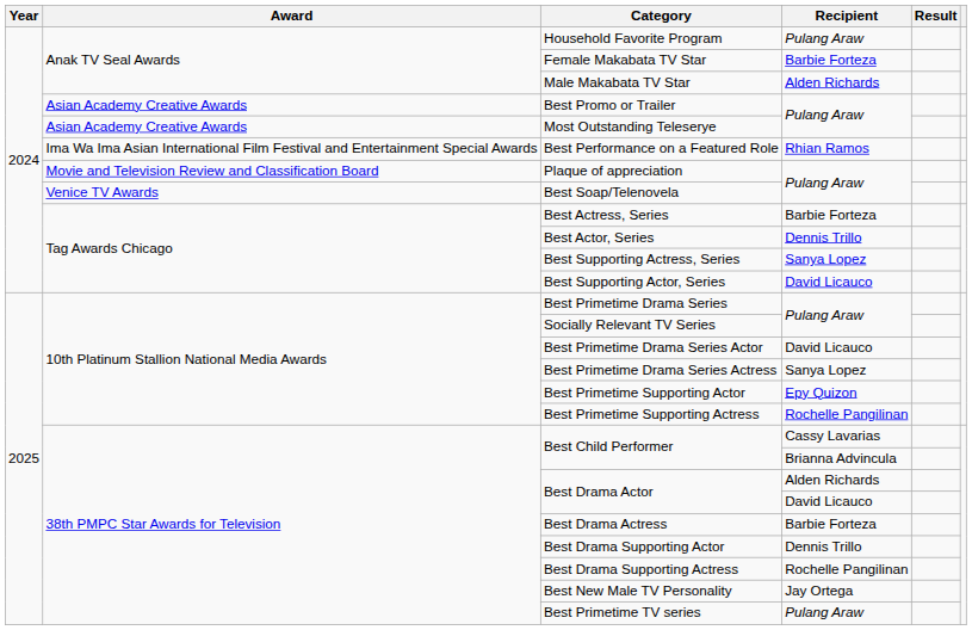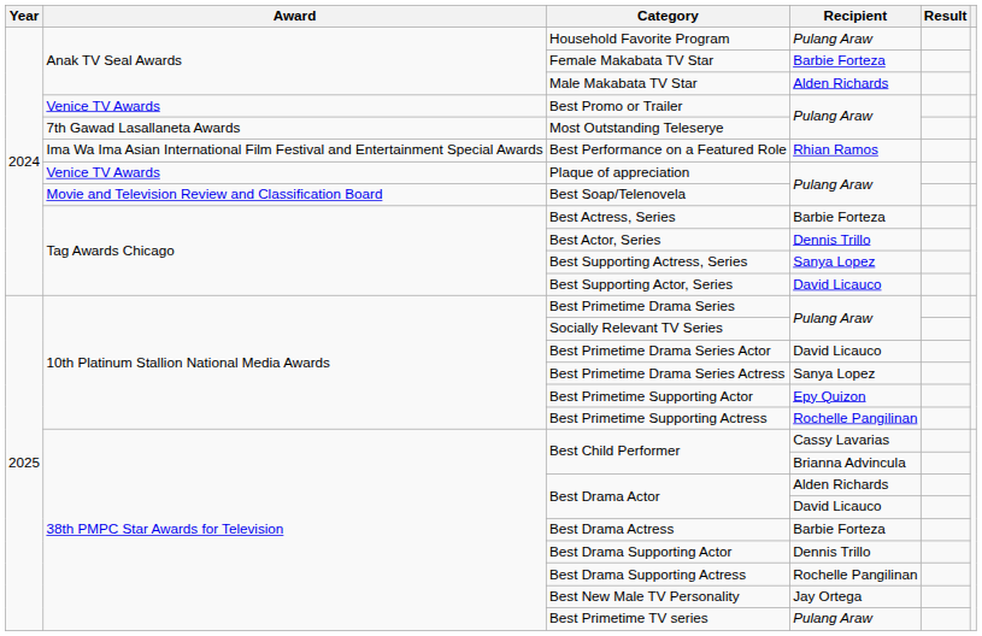Best Promo or Trailer | Award: Asian Academy Creative Awards -> Venice TV Awards
Most Outstanding Teleserye | Award: Asian Academy Creative Awards -> 7th Gawad Lasallaneta Awards
Plaque of appreciation | Award: Movie and Television Review and Classification Board -> Venice TV Awards
Best Soap/Telenovela | Award: Venice TV Awards -> Movie and Television Review and Classification Board
